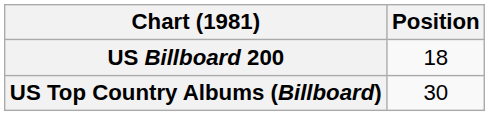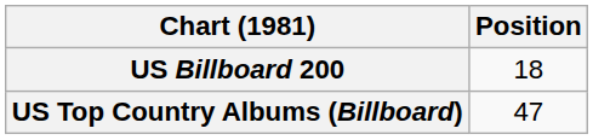US Top Country Albums (Billboard) | Position: 30 -> 47
